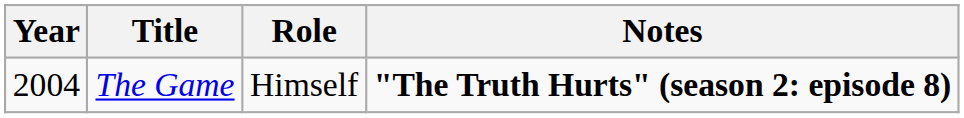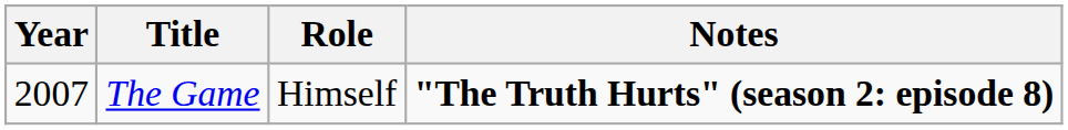The Game | Year: 2004 -> 2007
